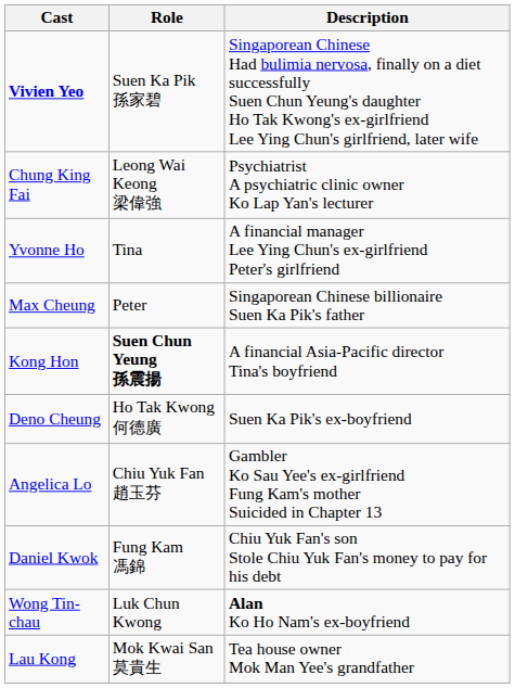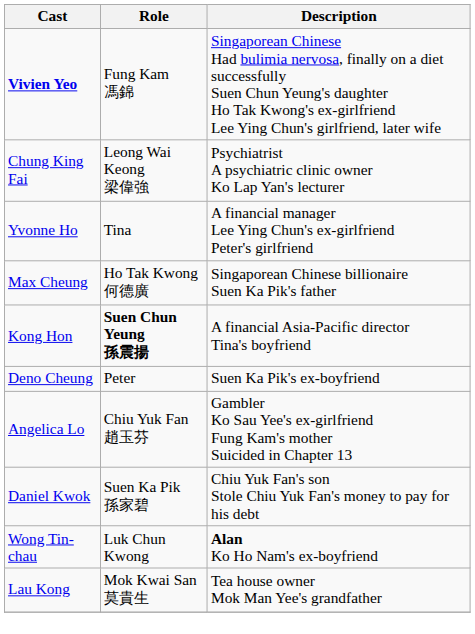Vivien Yeo | Role: Suen Ka Pik 孫家碧 -> Fung Kam 馮錦
Max Cheung | Role: Peter -> Ho Tak Kwong 何德廣
Deno Cheung | Role: Ho Tak Kwong 何德廣 -> Peter
Daniel Kwok | Role: Fung Kam 馮錦 -> Suen Ka Pik 孫家碧
